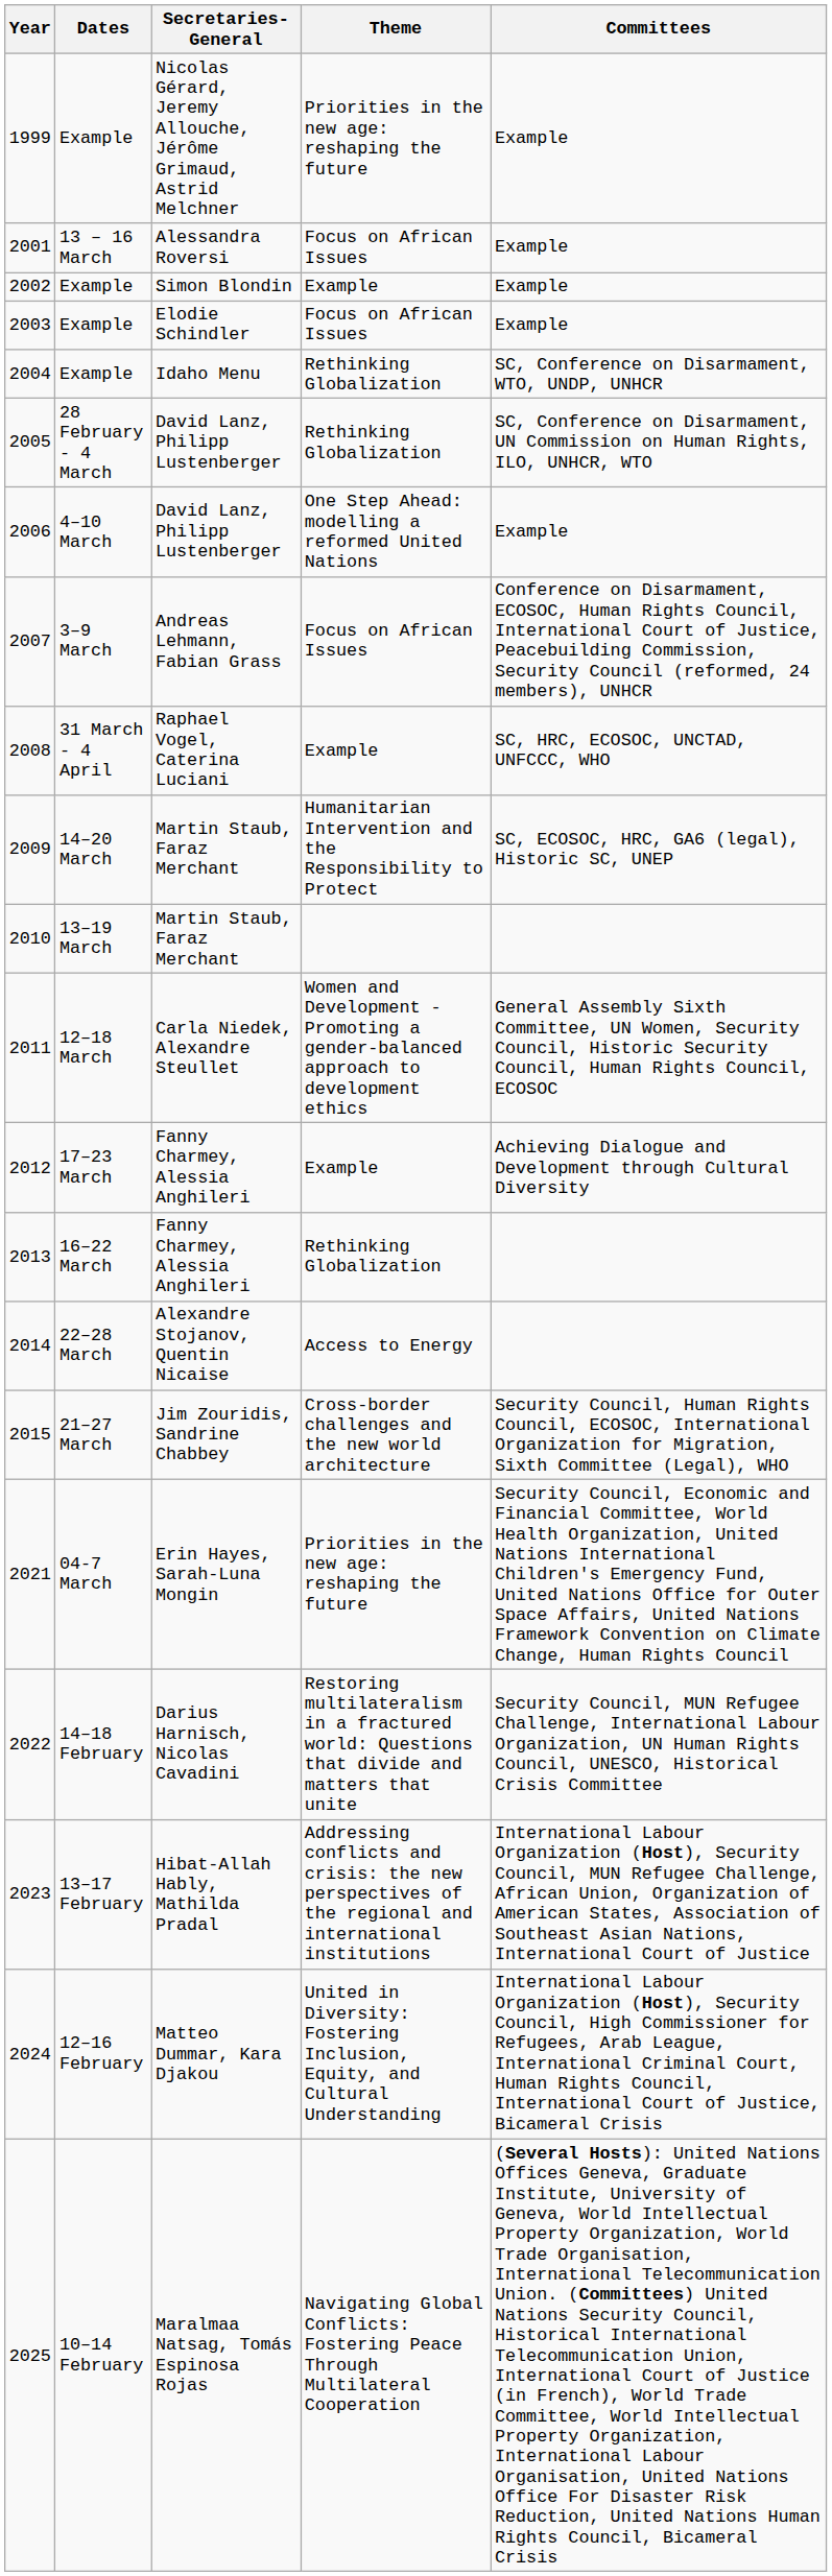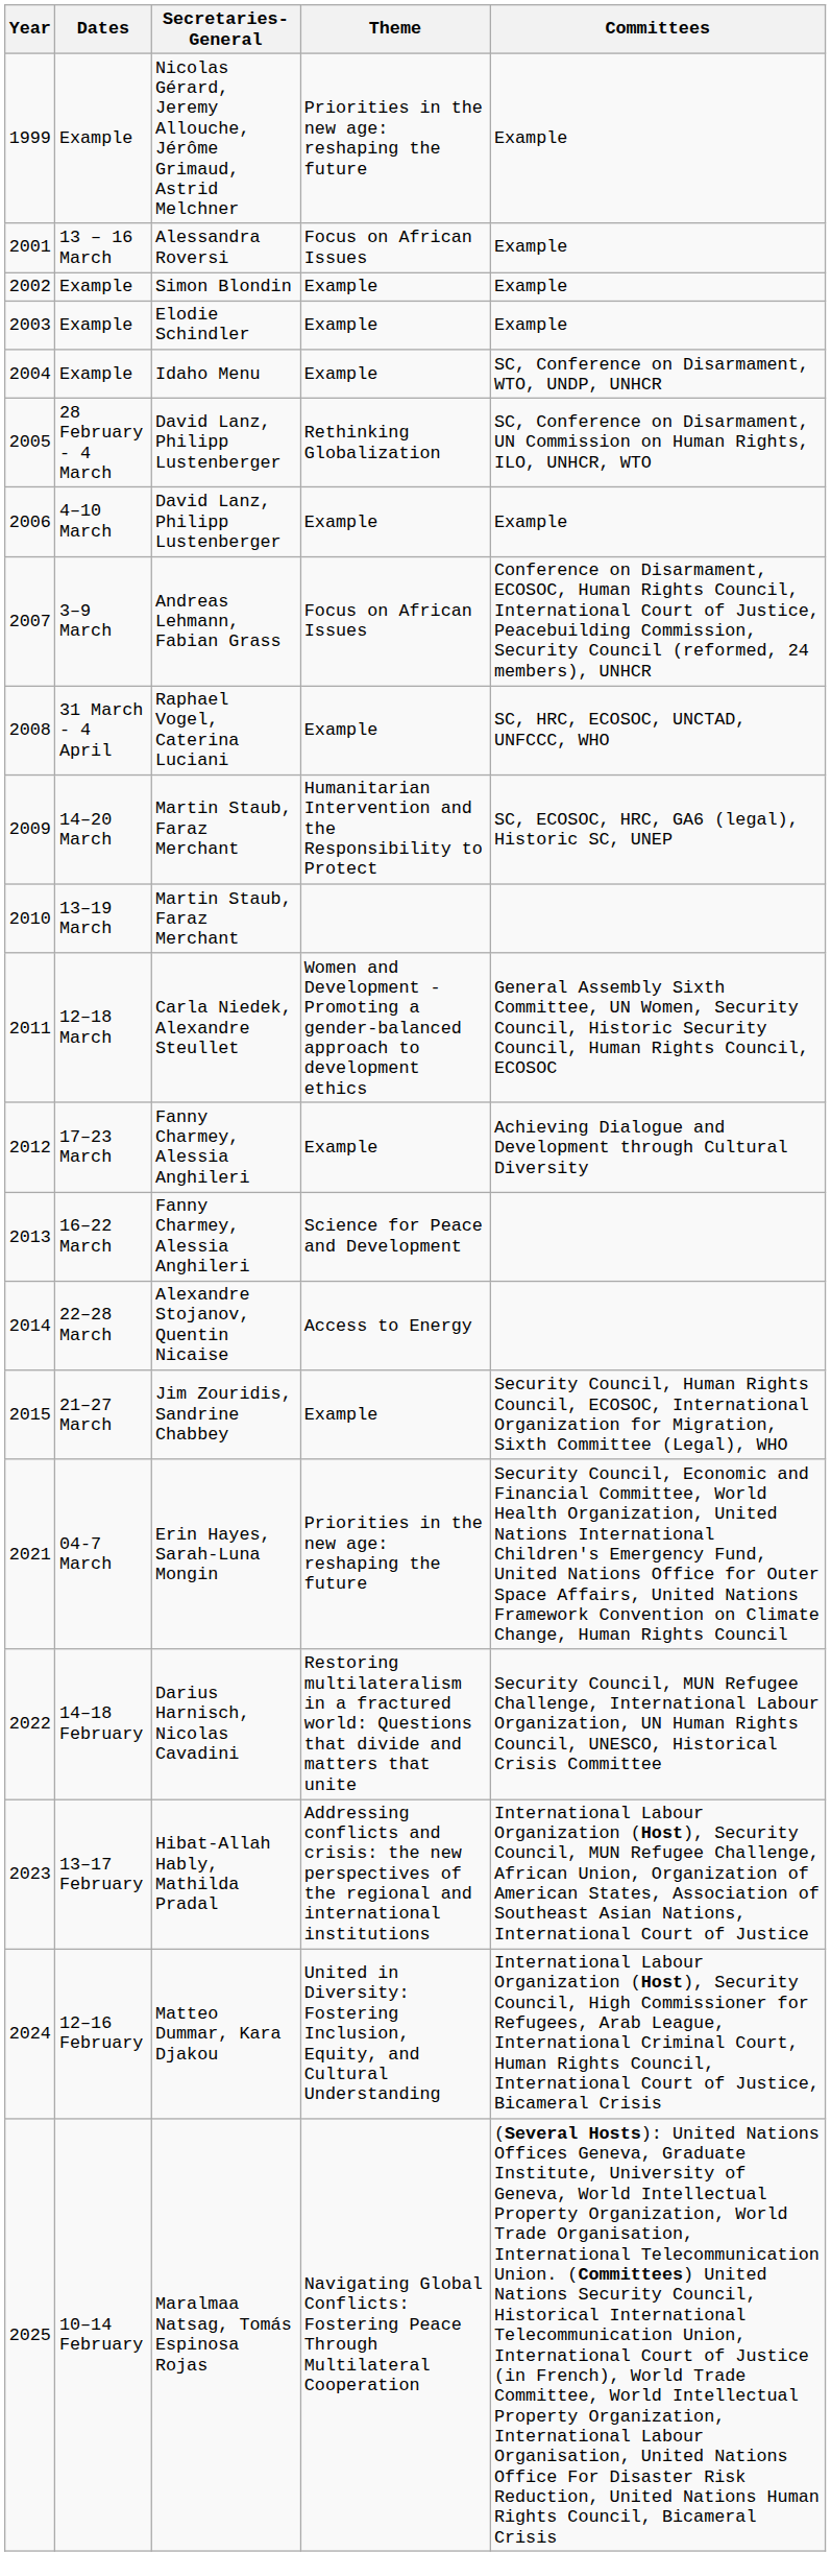2003 | Theme: Focus on African Issues -> Example
2004 | Theme: Rethinking Globalization -> Example
2006 | Theme: One Step Ahead: modelling a reformed United Nations -> Example
2013 | Theme: Rethinking Globalization -> Science for Peace and Development
2015 | Theme: Cross-border challenges and the new world architecture -> Example
